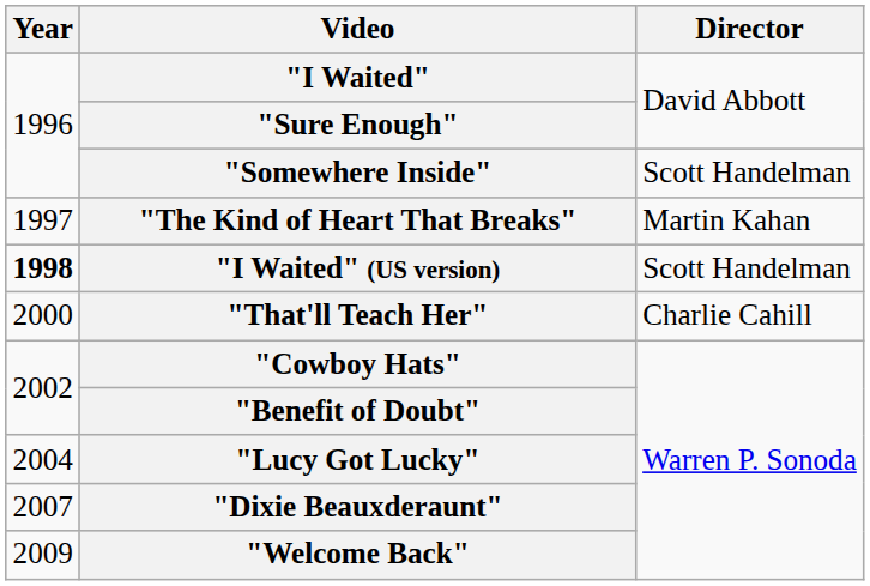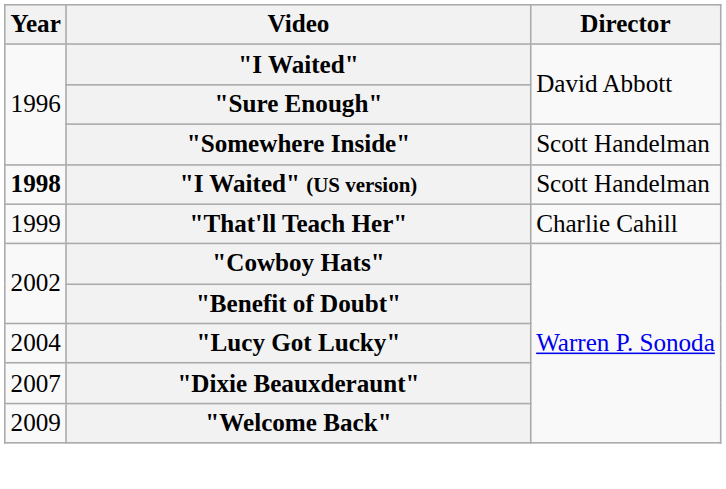- row: 1997 | "The Kind of Heart That Breaks" | Martin Kahan
"That'll Teach Her" | Year: 2000 -> 1999
